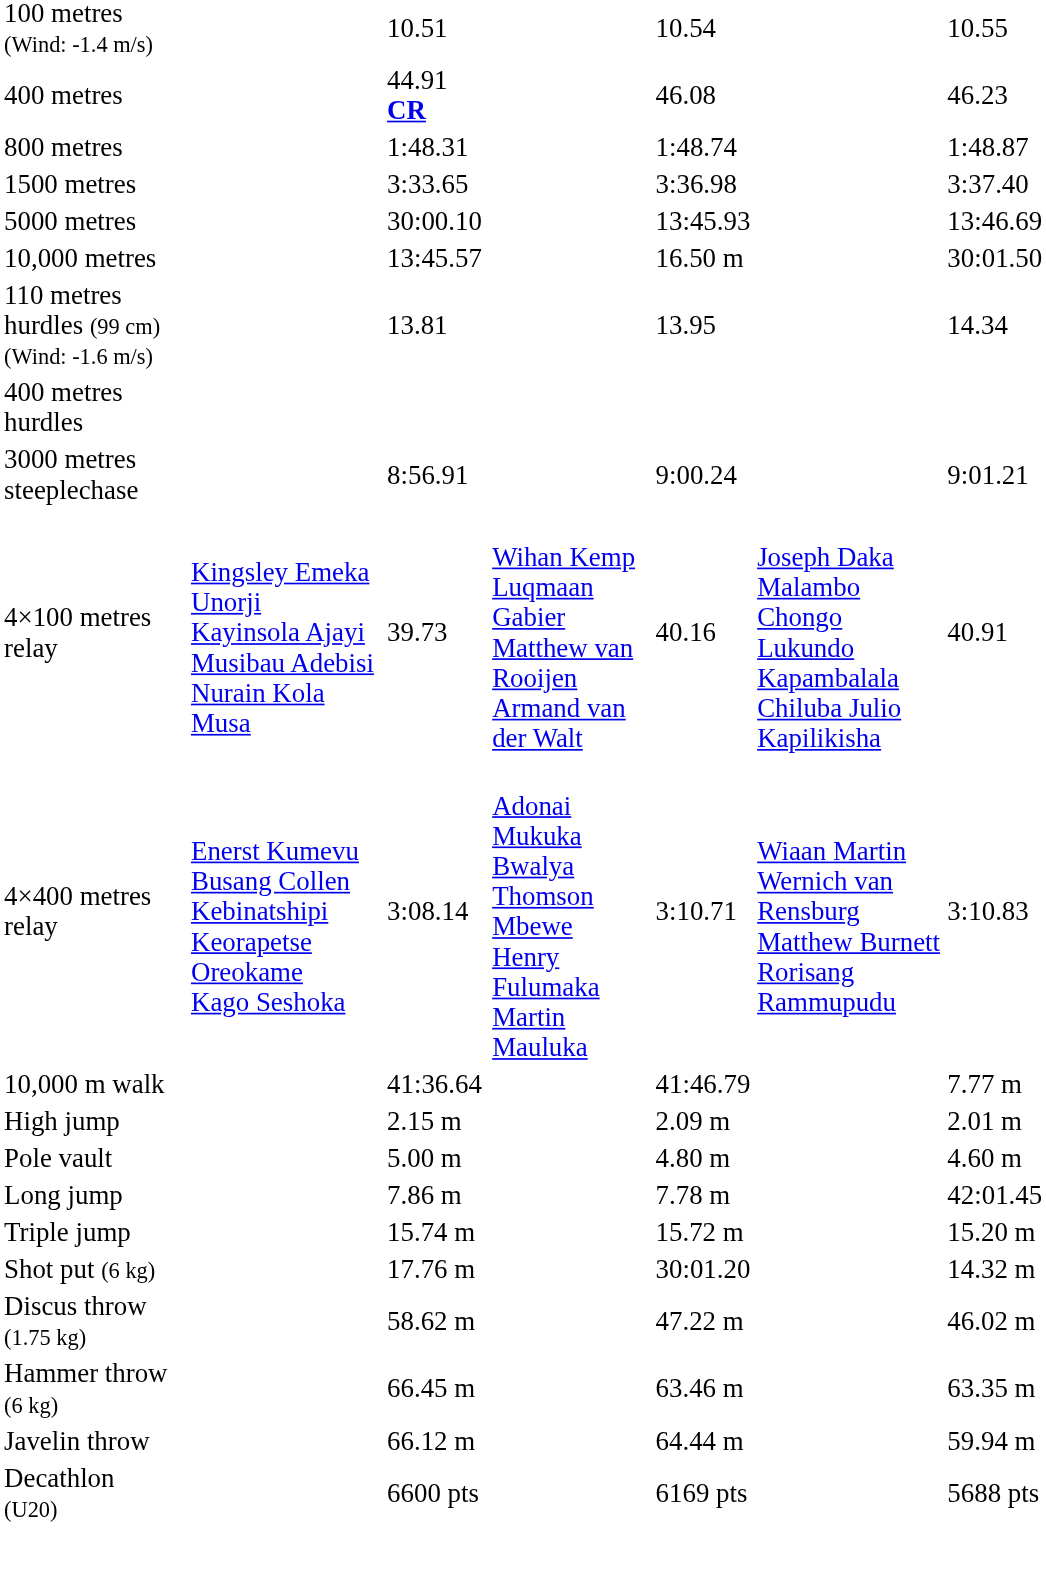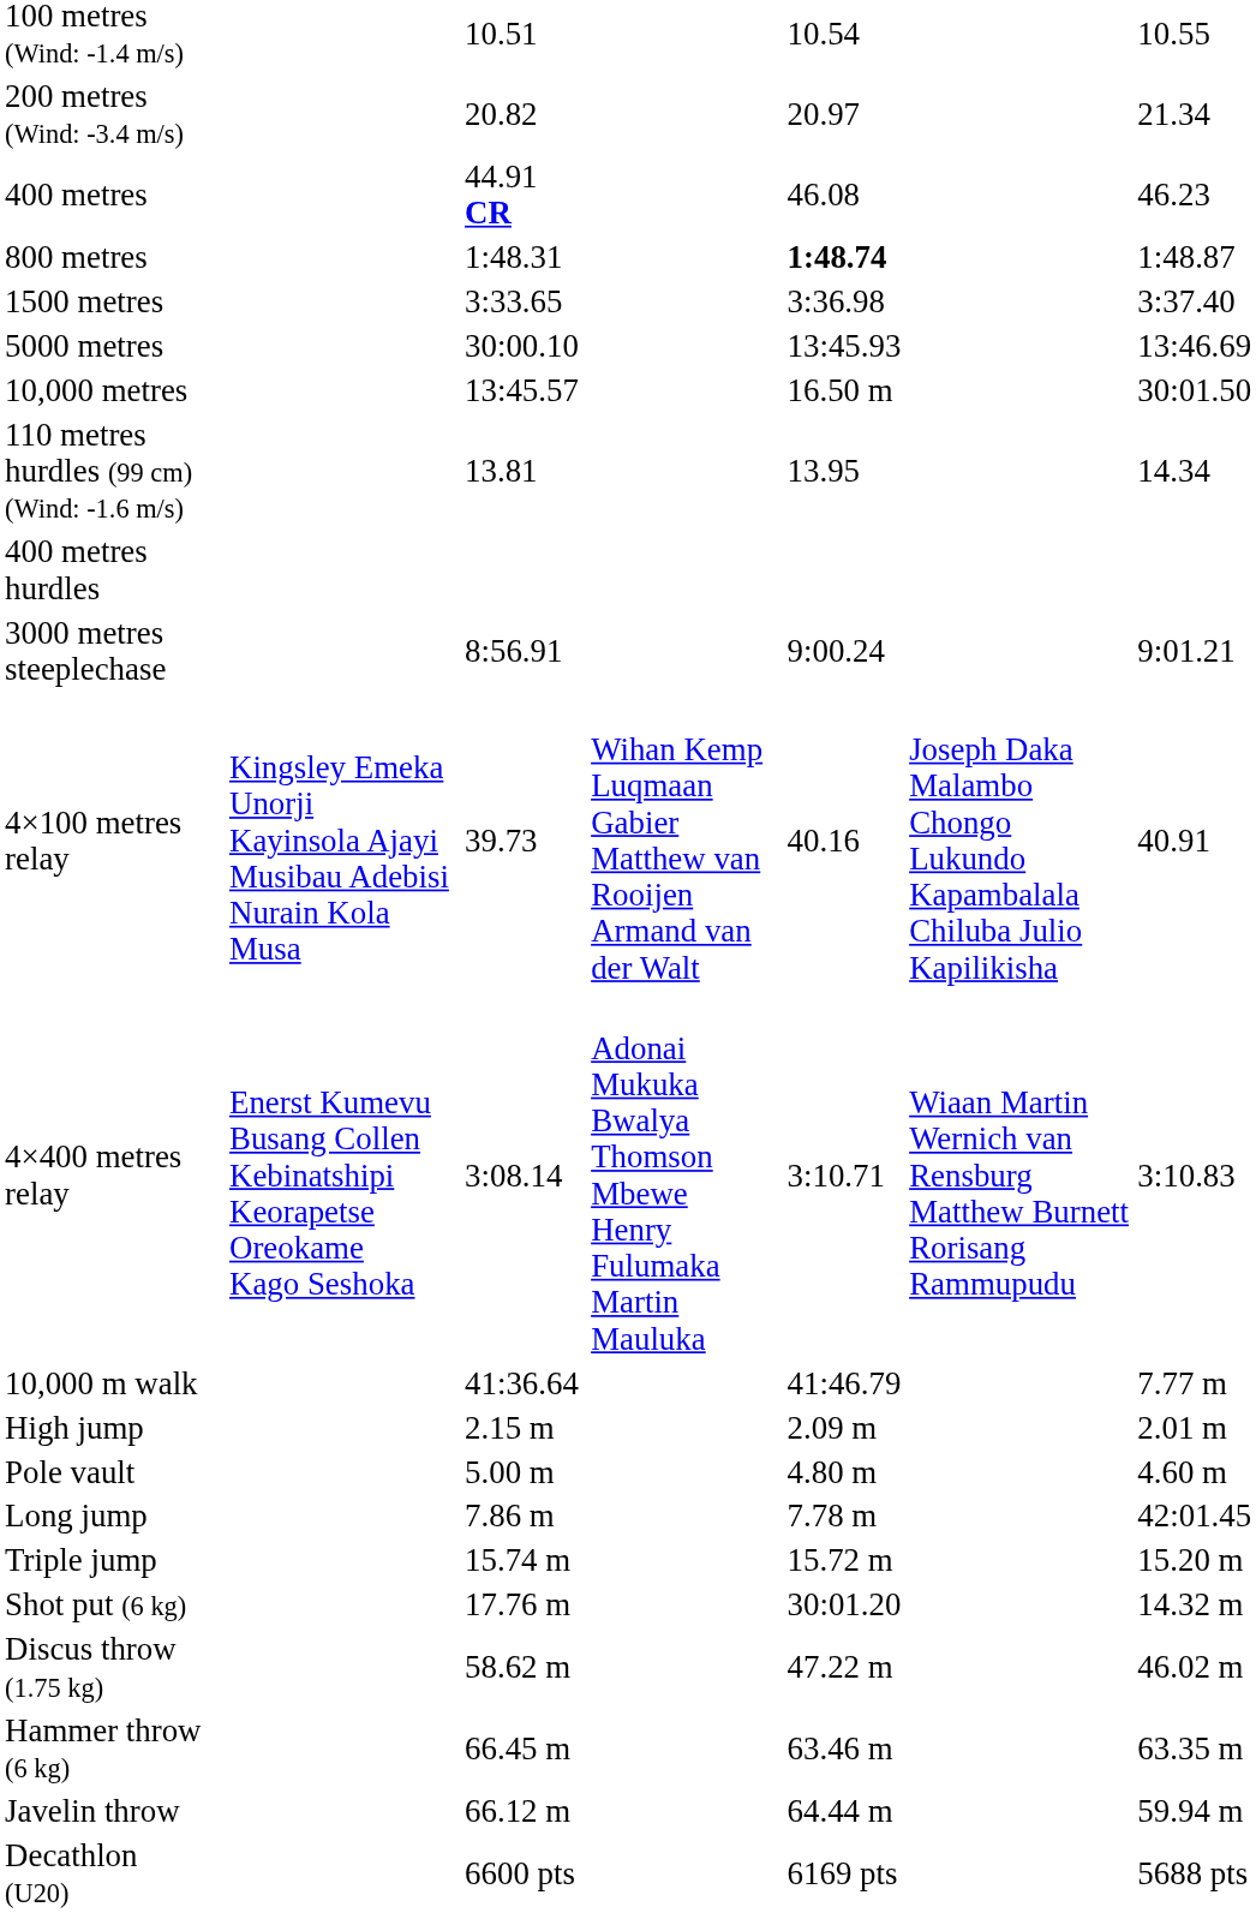+ row: 200 metres (Wind: -3.4 m/s) | 20.82 | 20.97 | 21.34
800 metres | column 5: normal -> bold
